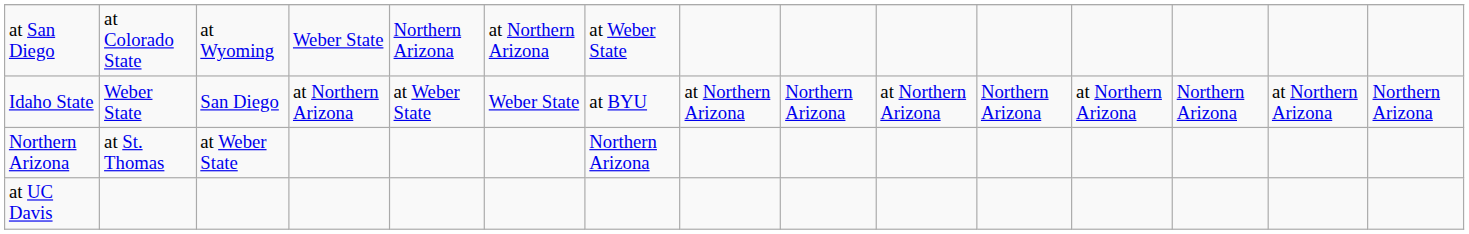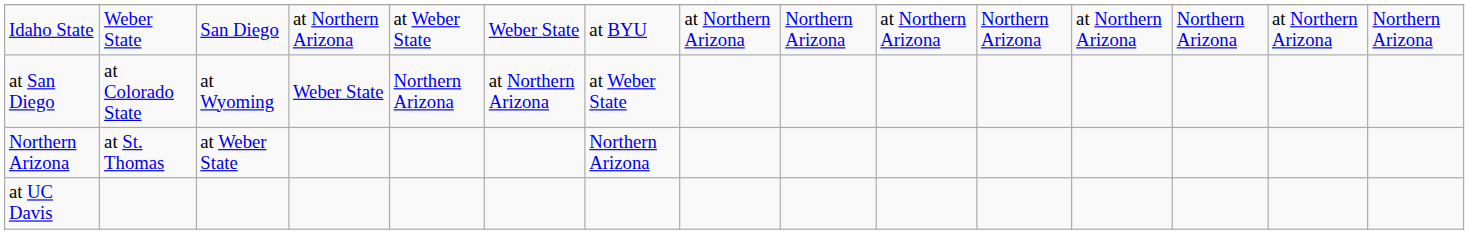rows swapped: Idaho State <-> at San Diego
